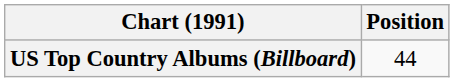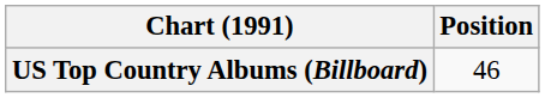US Top Country Albums (Billboard) | Position: 44 -> 46
